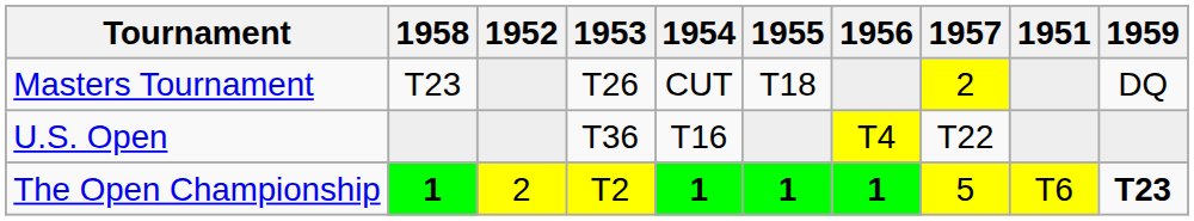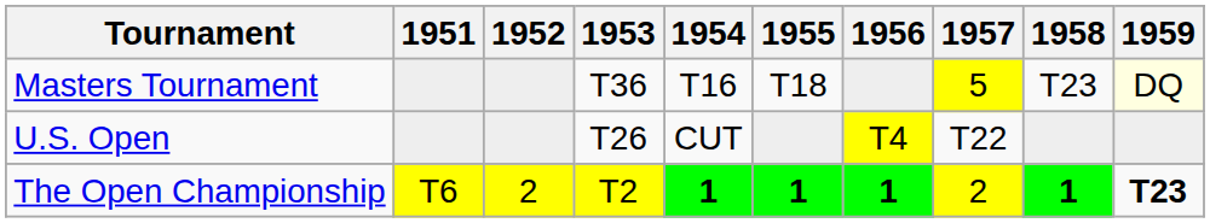columns swapped: 1951 <-> 1958
Masters Tournament | 1953: T26 -> T36
Masters Tournament | 1954: CUT -> T16
Masters Tournament | 1957: 2 -> 5
Masters Tournament | 1959: no background -> lightyellow background
U.S. Open | 1953: T36 -> T26
U.S. Open | 1954: T16 -> CUT
The Open Championship | 1957: 5 -> 2
